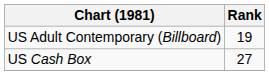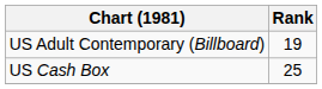US Cash Box | Rank: 27 -> 25
